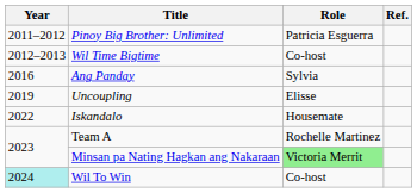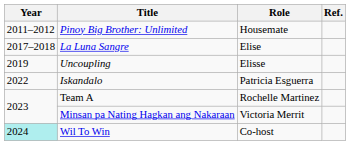Pinoy Big Brother: Unlimited | Role: Patricia Esguerra -> Housemate
- row: 2012–2013 | Wil Time Bigtime | Co-host
- row: 2016 | Ang Panday | Sylvia
+ row: 2017–2018 | La Luna Sangre | Elise
Iskandalo | Role: Housemate -> Patricia Esguerra
Minsan pa Nating Hagkan ang Nakaraan | Role: lightgreen background -> no background
